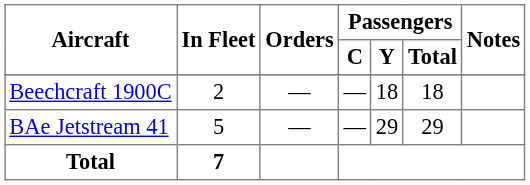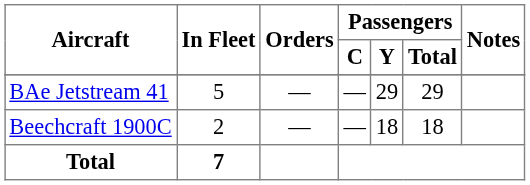rows swapped: BAe Jetstream 41 <-> Beechcraft 1900C
